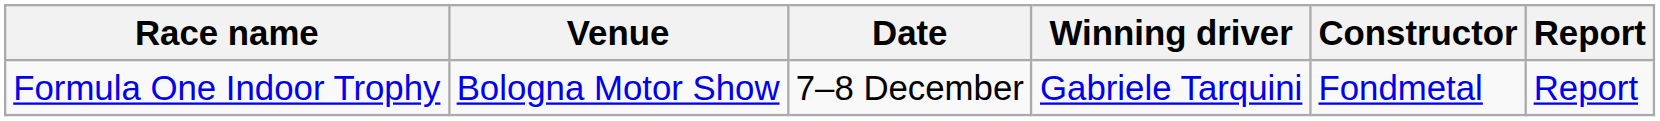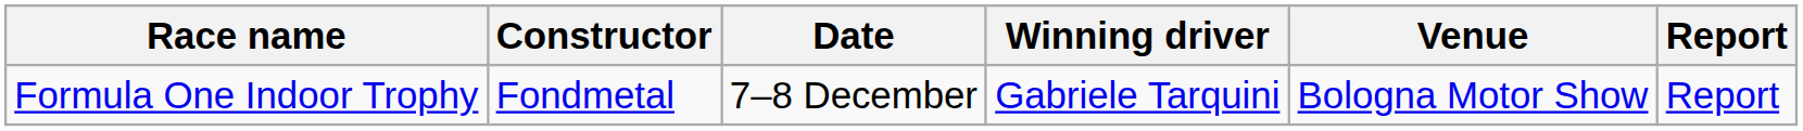columns swapped: Venue <-> Constructor
